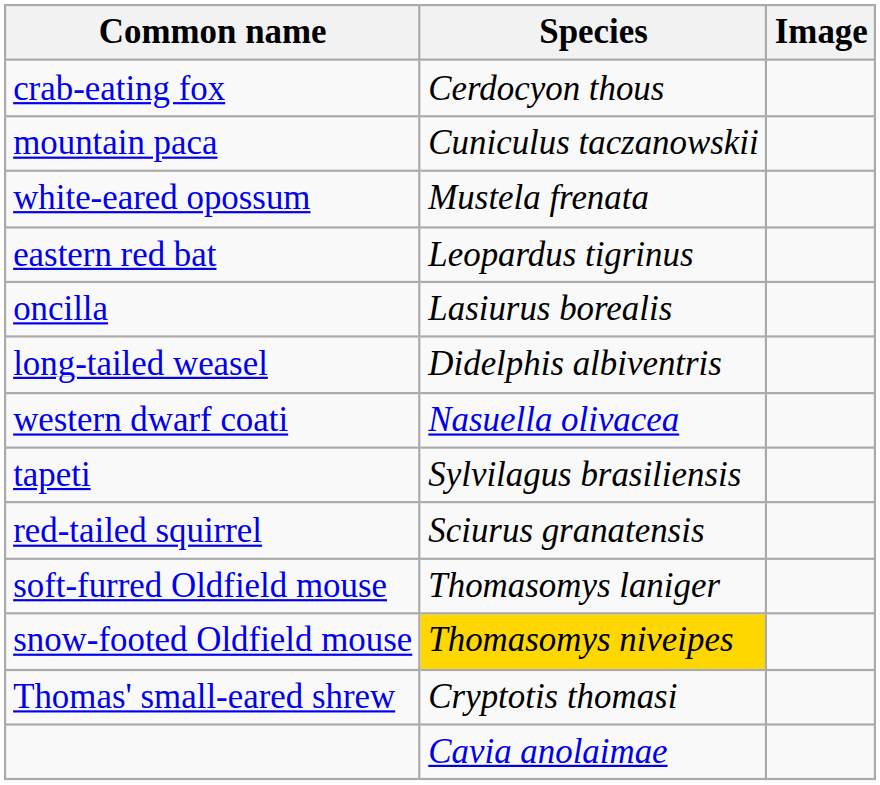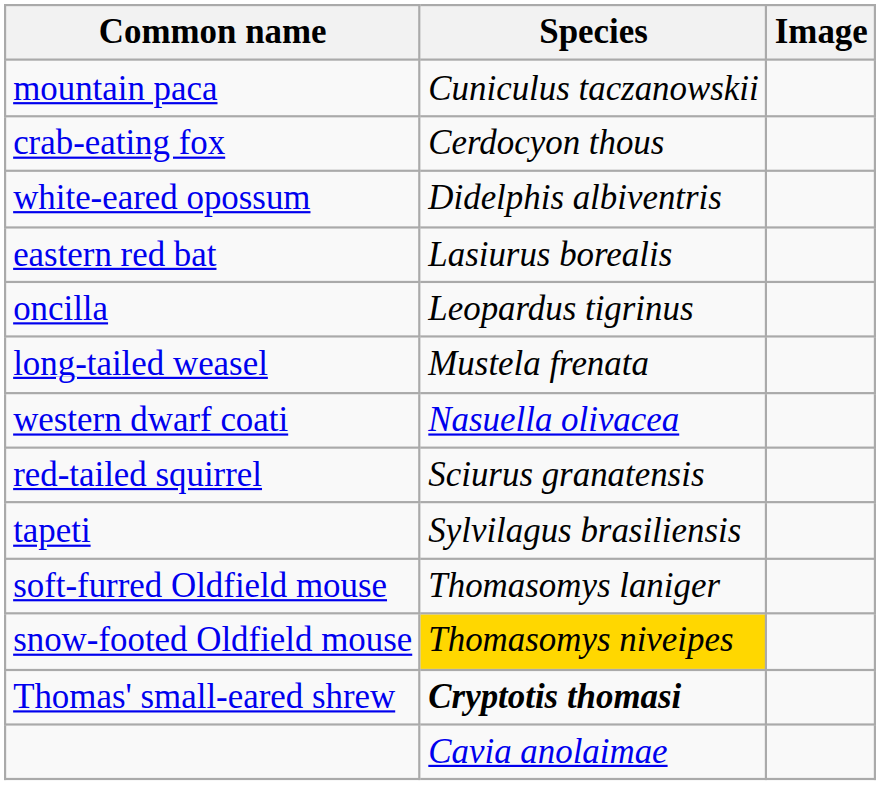rows swapped: crab-eating fox <-> mountain paca
white-eared opossum | Species: Mustela frenata -> Didelphis albiventris
eastern red bat | Species: Leopardus tigrinus -> Lasiurus borealis
oncilla | Species: Lasiurus borealis -> Leopardus tigrinus
long-tailed weasel | Species: Didelphis albiventris -> Mustela frenata
rows swapped: red-tailed squirrel <-> tapeti
Thomas' small-eared shrew | Species: normal -> bold
